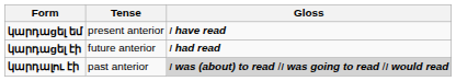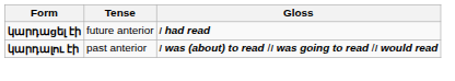- row: կարդաgել եմ | present anterior | I have read
կարդալու էի | Gloss: lightgrey background -> no background
